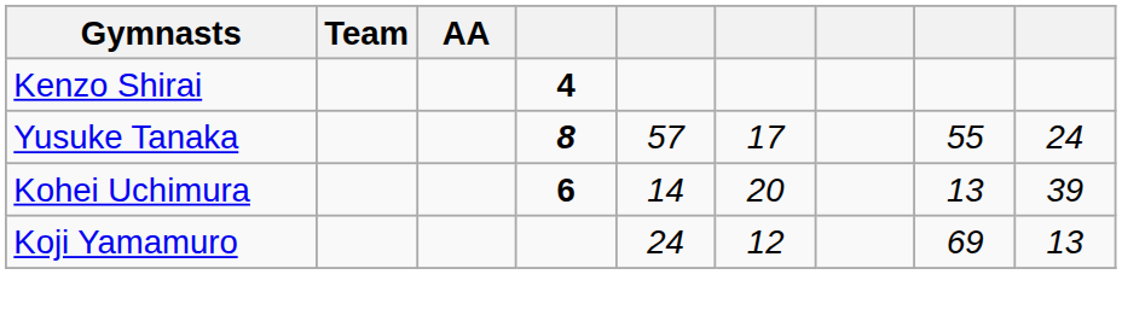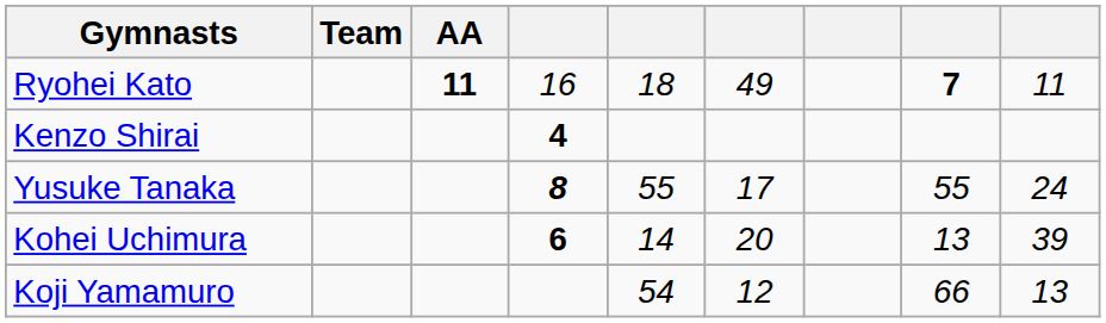+ row: Ryohei Kato | 11 | 16 | 18 | 49 | 7 | 11
Yusuke Tanaka | column 5: 57 -> 55
Koji Yamamuro | column 5: 24 -> 54
Koji Yamamuro | column 8: 69 -> 66
